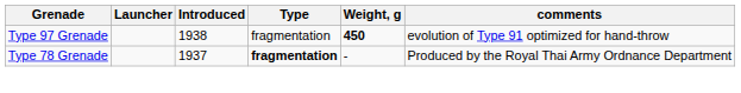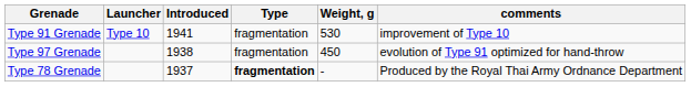+ row: Type 91 Grenade | Type 10 | 1941 | fragmentation | 530 | improvement of Type 10
Type 97 Grenade | Weight, g: bold -> normal
